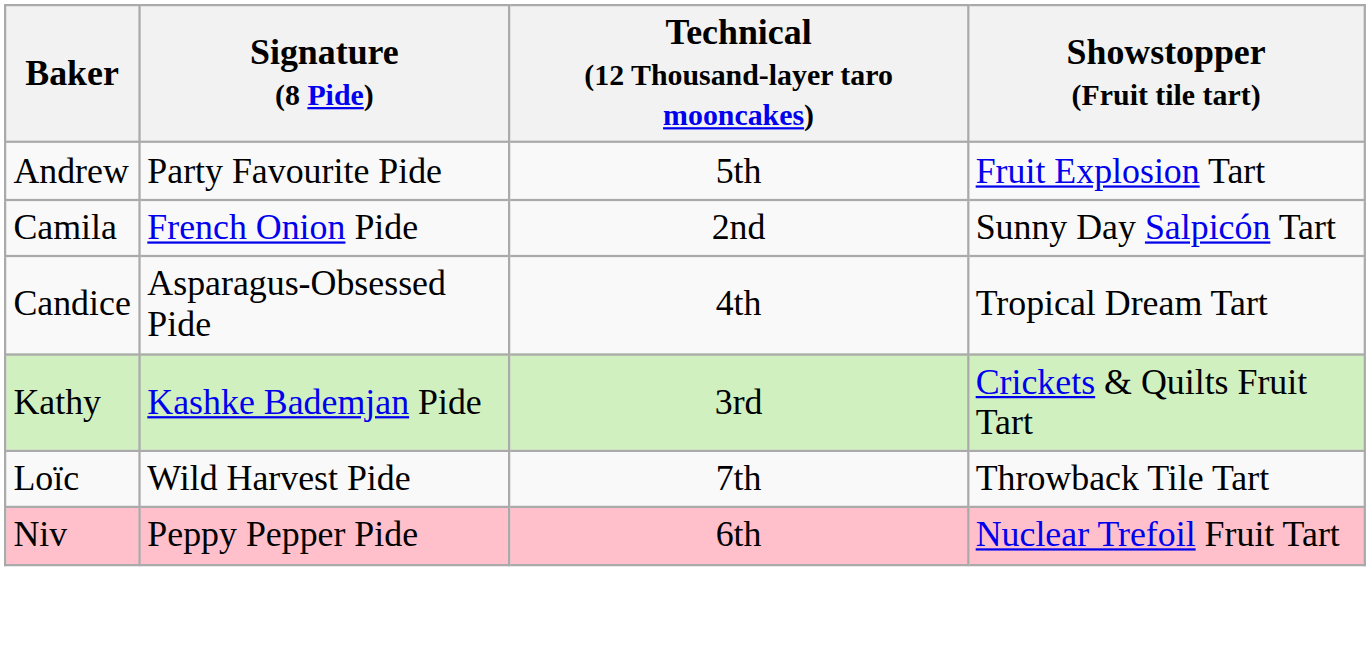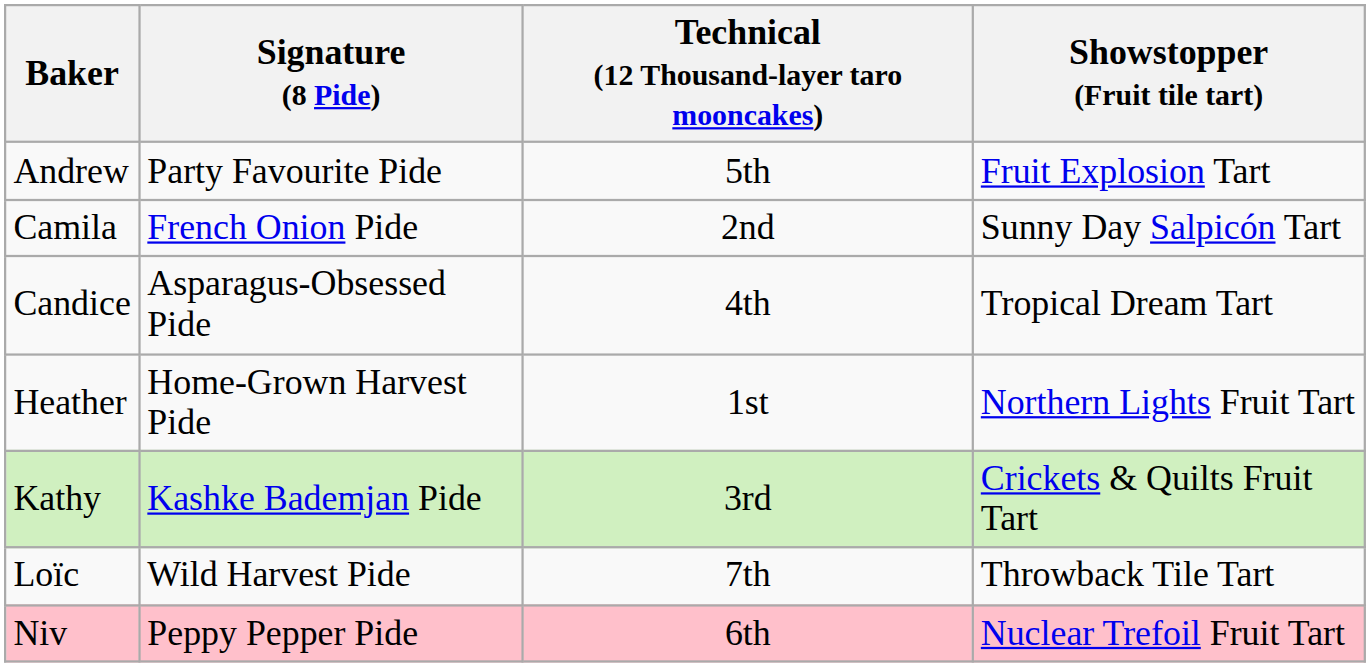+ row: Heather | Home-Grown Harvest Pide | 1st | Northern Lights Fruit Tart
